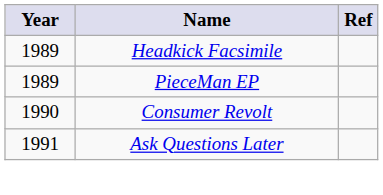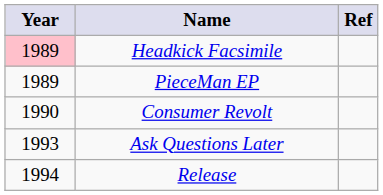Headkick Facsimile | Year: no background -> pink background
Ask Questions Later | Year: 1991 -> 1993
+ row: 1994 | Release
